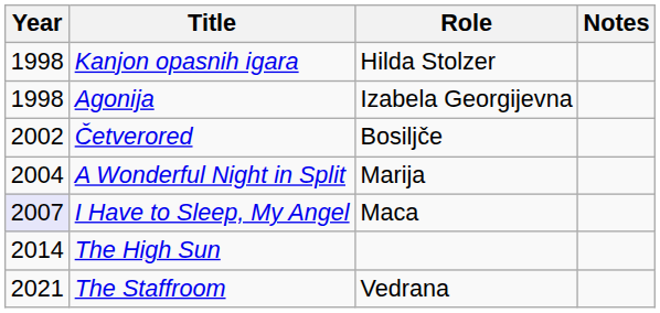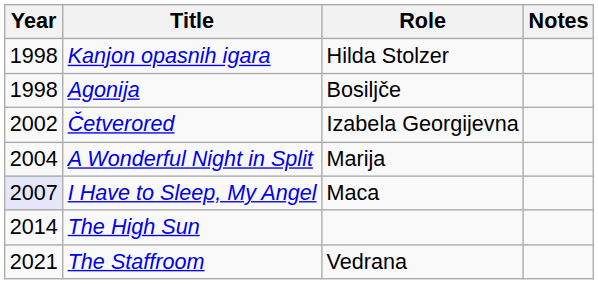Agonija | Role: Izabela Georgijevna -> Bosiljče
Četverored | Role: Bosiljče -> Izabela Georgijevna
